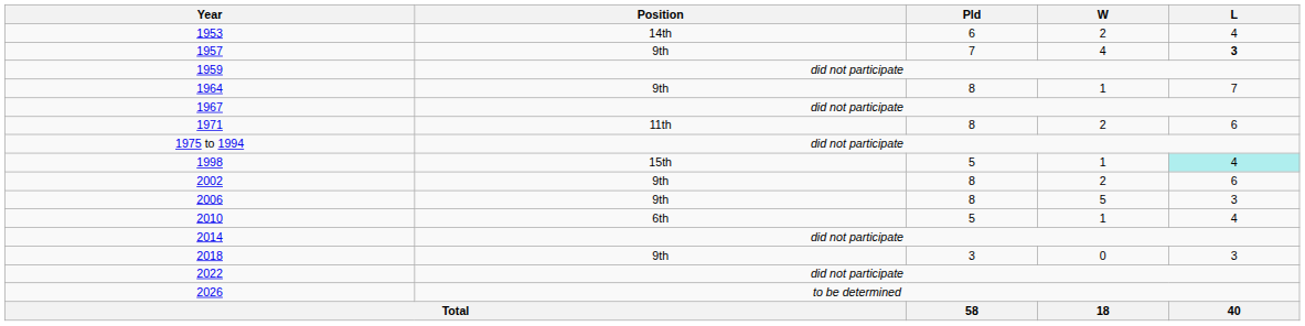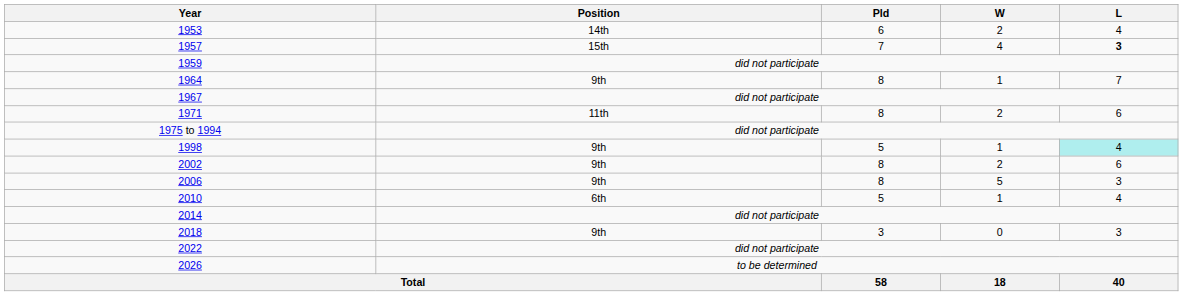1957 | Position: 9th -> 15th
1998 | Position: 15th -> 9th
